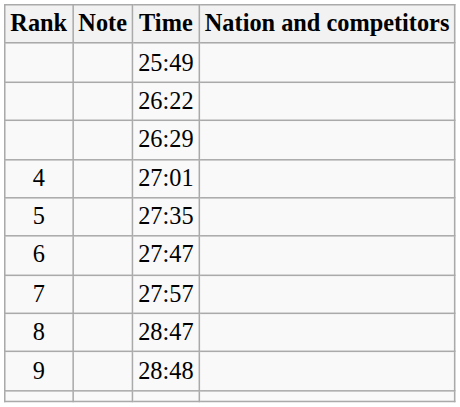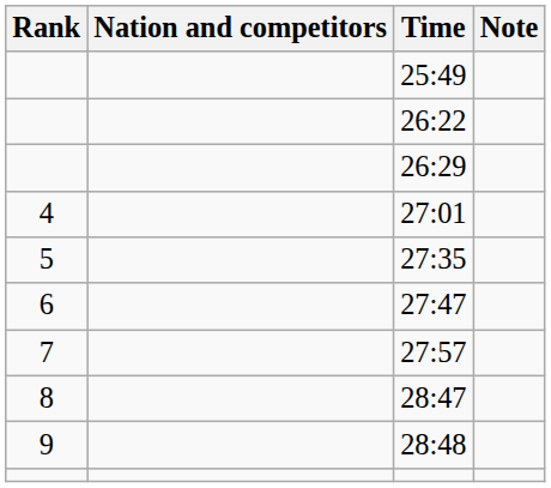columns swapped: Nation and competitors <-> Note
